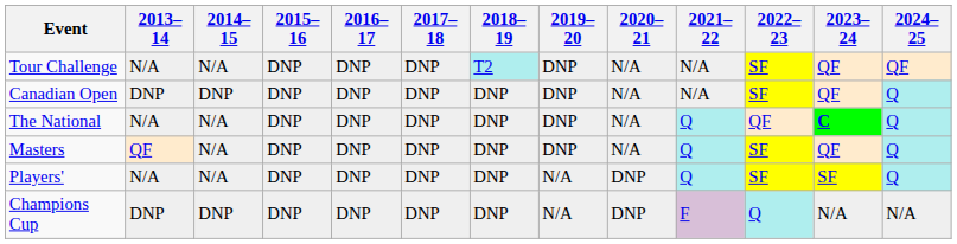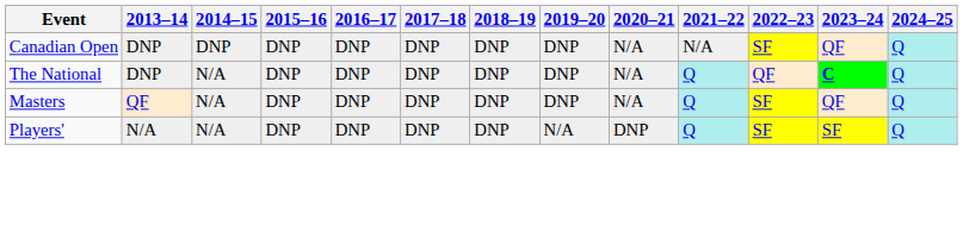- row: Tour Challenge | N/A | N/A | DNP | DNP | DNP | T2 | DNP | N/A | N/A | SF | QF | QF
The National | 2013–14: N/A -> DNP
- row: Champions Cup | DNP | DNP | DNP | DNP | DNP | DNP | N/A | DNP | F | Q | N/A | N/A
